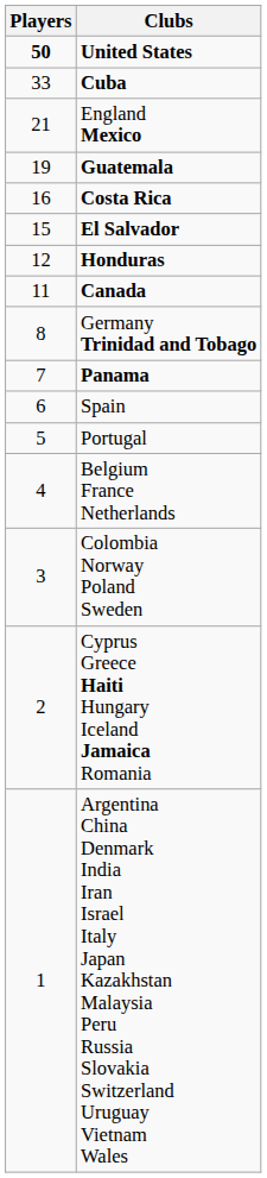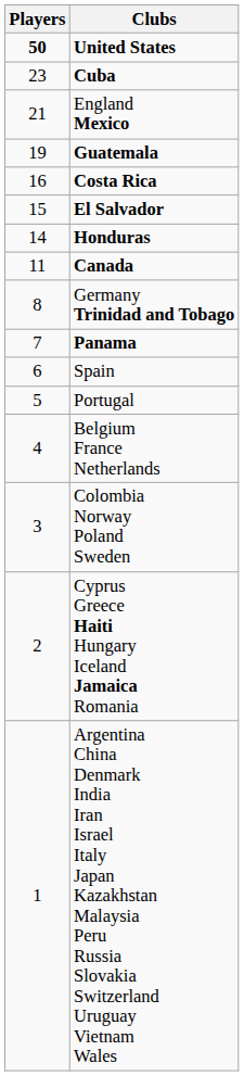Cuba | Players: 33 -> 23
Honduras | Players: 12 -> 14
